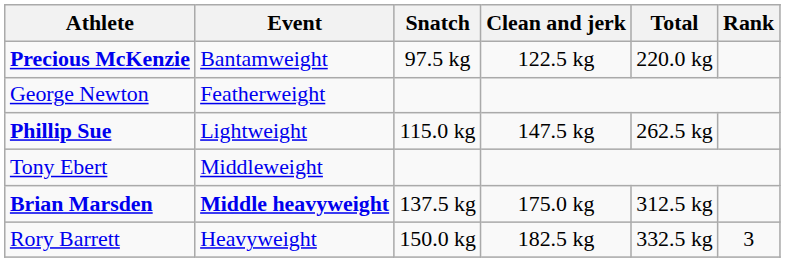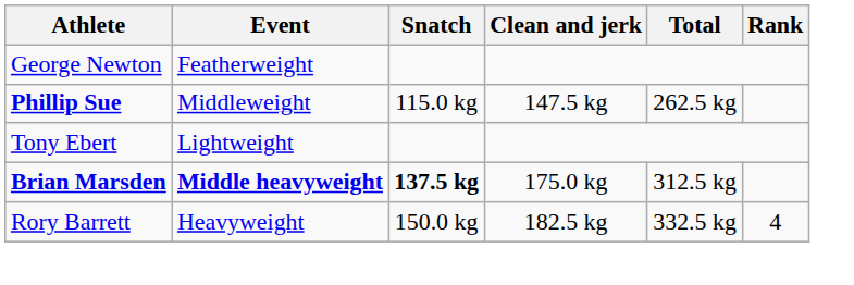- row: Precious McKenzie | Bantamweight | 97.5 kg | 122.5 kg | 220.0 kg
Phillip Sue | Event: Lightweight -> Middleweight
Tony Ebert | Event: Middleweight -> Lightweight
Brian Marsden | Snatch: normal -> bold
Rory Barrett | Rank: 3 -> 4
